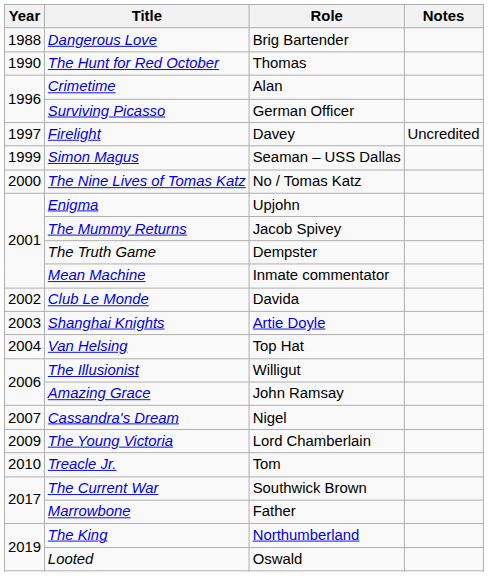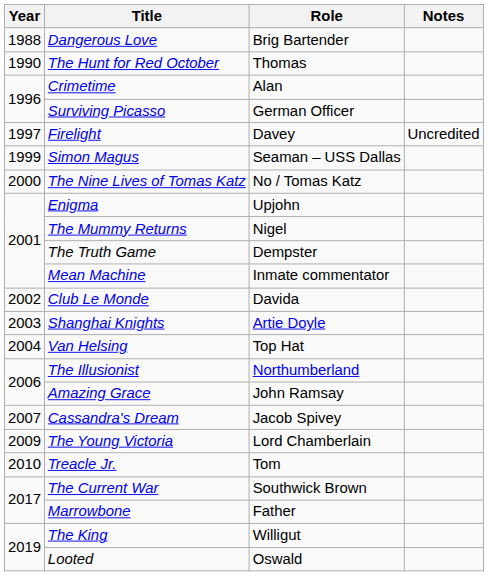The Mummy Returns | Role: Jacob Spivey -> Nigel
The Illusionist | Role: Willigut -> Northumberland
Cassandra's Dream | Role: Nigel -> Jacob Spivey
The King | Role: Northumberland -> Willigut
